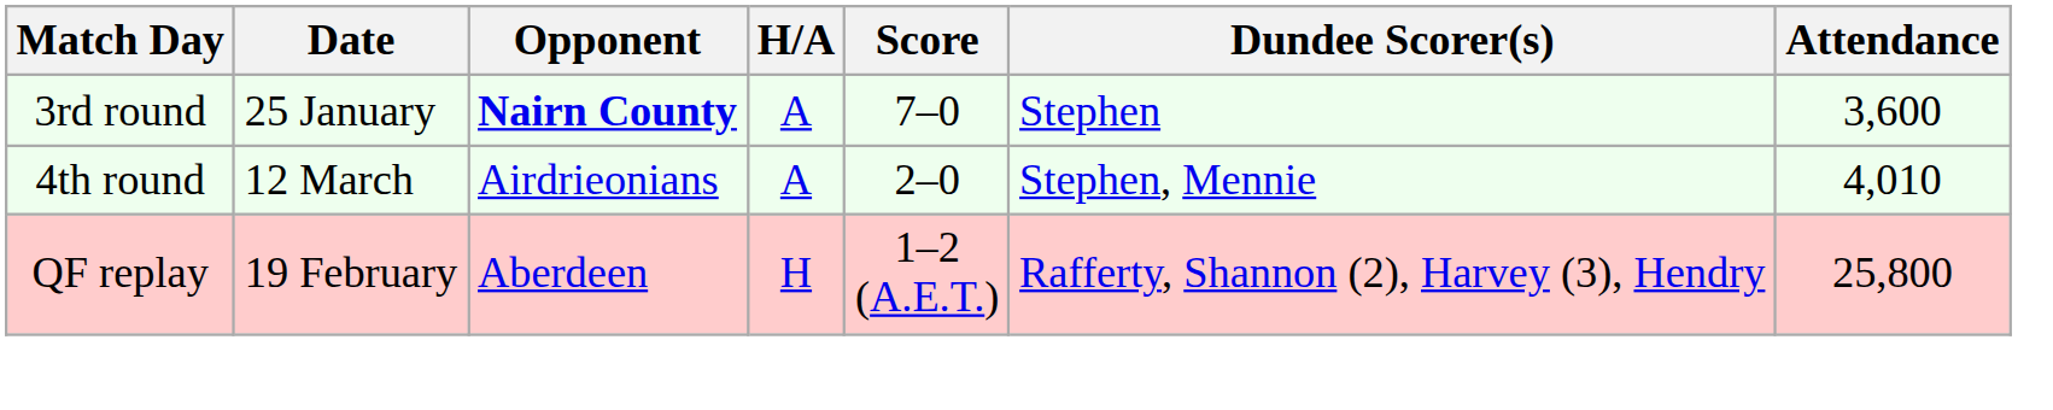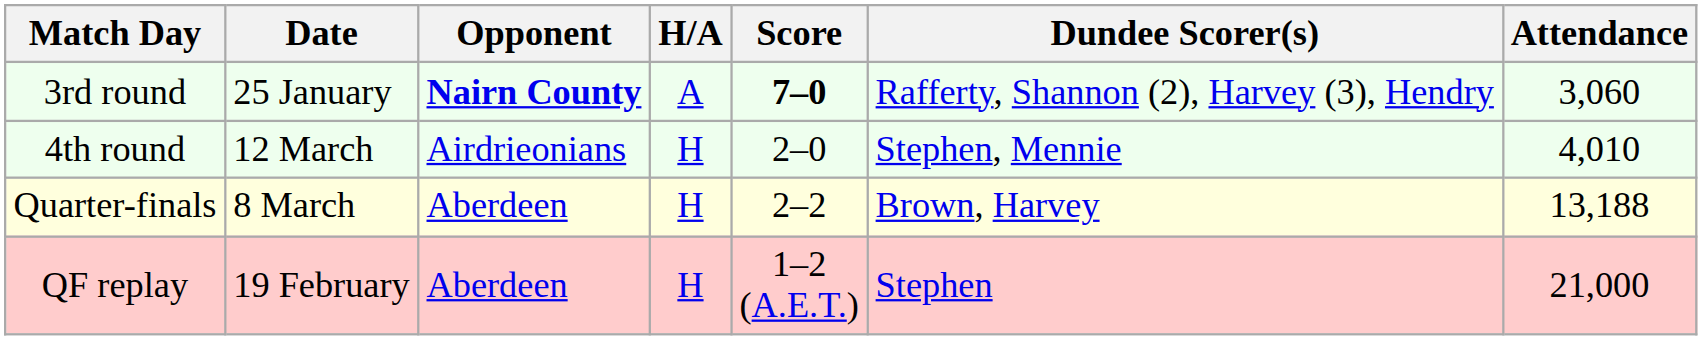3rd round | Score: normal -> bold
3rd round | Dundee Scorer(s): Stephen -> Rafferty, Shannon (2), Harvey (3), Hendry
3rd round | Attendance: 3,600 -> 3,060
4th round | H/A: A -> H
+ row: Quarter-finals | 8 March | Aberdeen | H | 2–2 | Brown, Harvey | 13,188
QF replay | Dundee Scorer(s): Rafferty, Shannon (2), Harvey (3), Hendry -> Stephen
QF replay | Attendance: 25,800 -> 21,000
